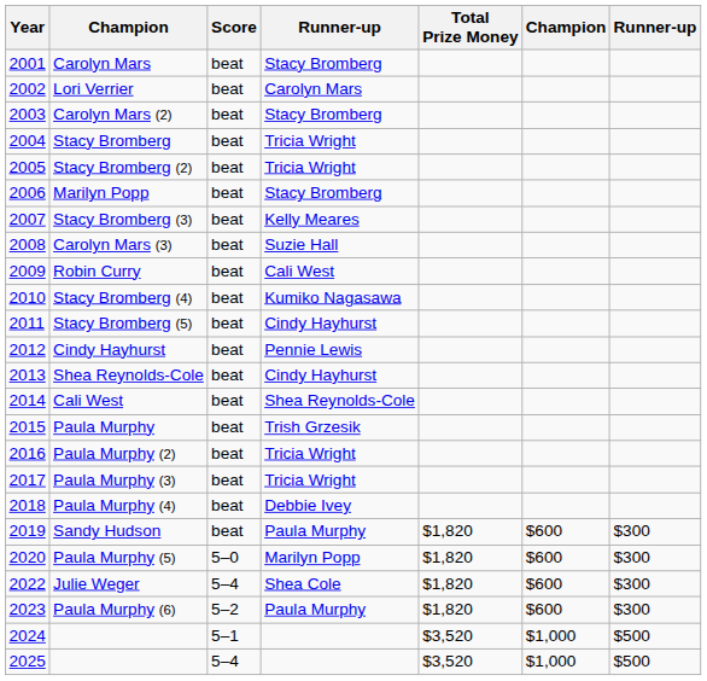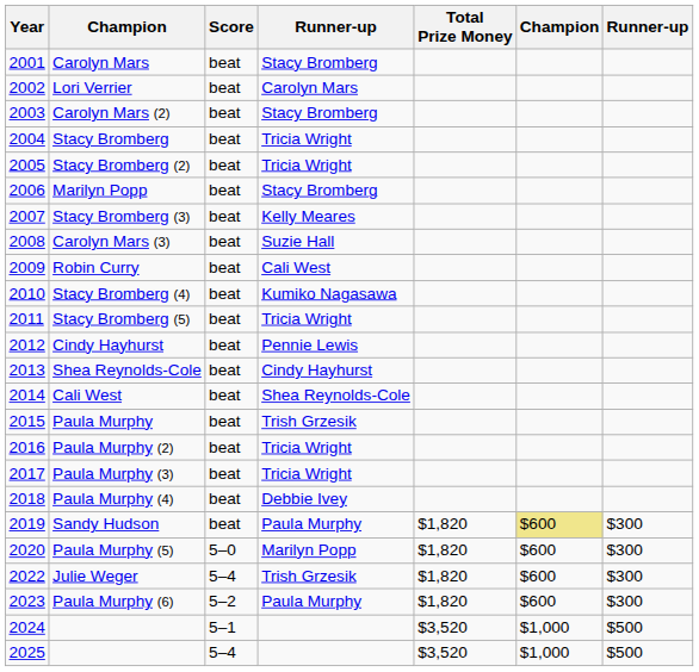Stacy Bromberg (5) | column 4: Cindy Hayhurst -> Tricia Wright
Sandy Hudson | column 6: no background -> khaki background
Julie Weger | column 4: Shea Cole -> Trish Grzesik
